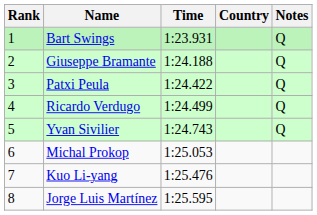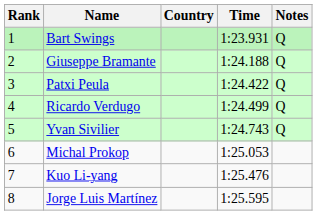columns swapped: Country <-> Time
